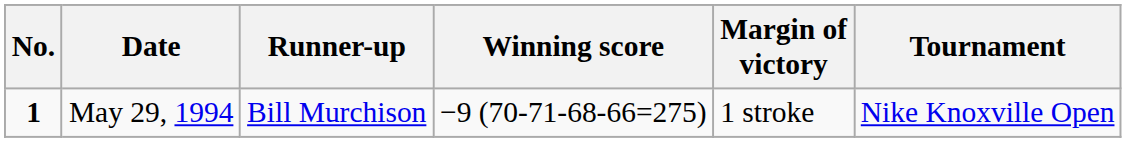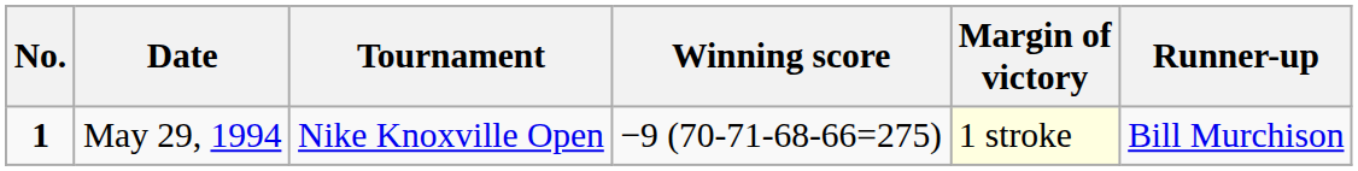columns swapped: Tournament <-> Runner-up
May 29, 1994 | Margin of victory: no background -> lightyellow background
